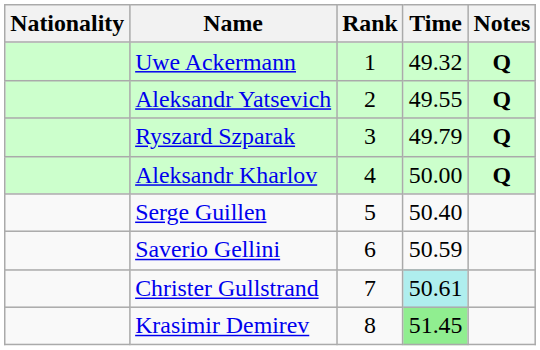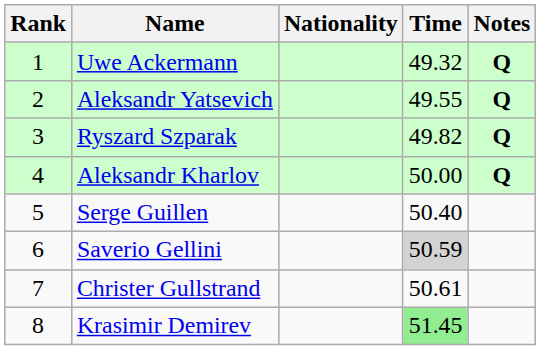columns swapped: Rank <-> Nationality
Ryszard Szparak | Time: 49.79 -> 49.82
Saverio Gellini | Time: no background -> lightgrey background
Christer Gullstrand | Time: paleturquoise background -> no background
